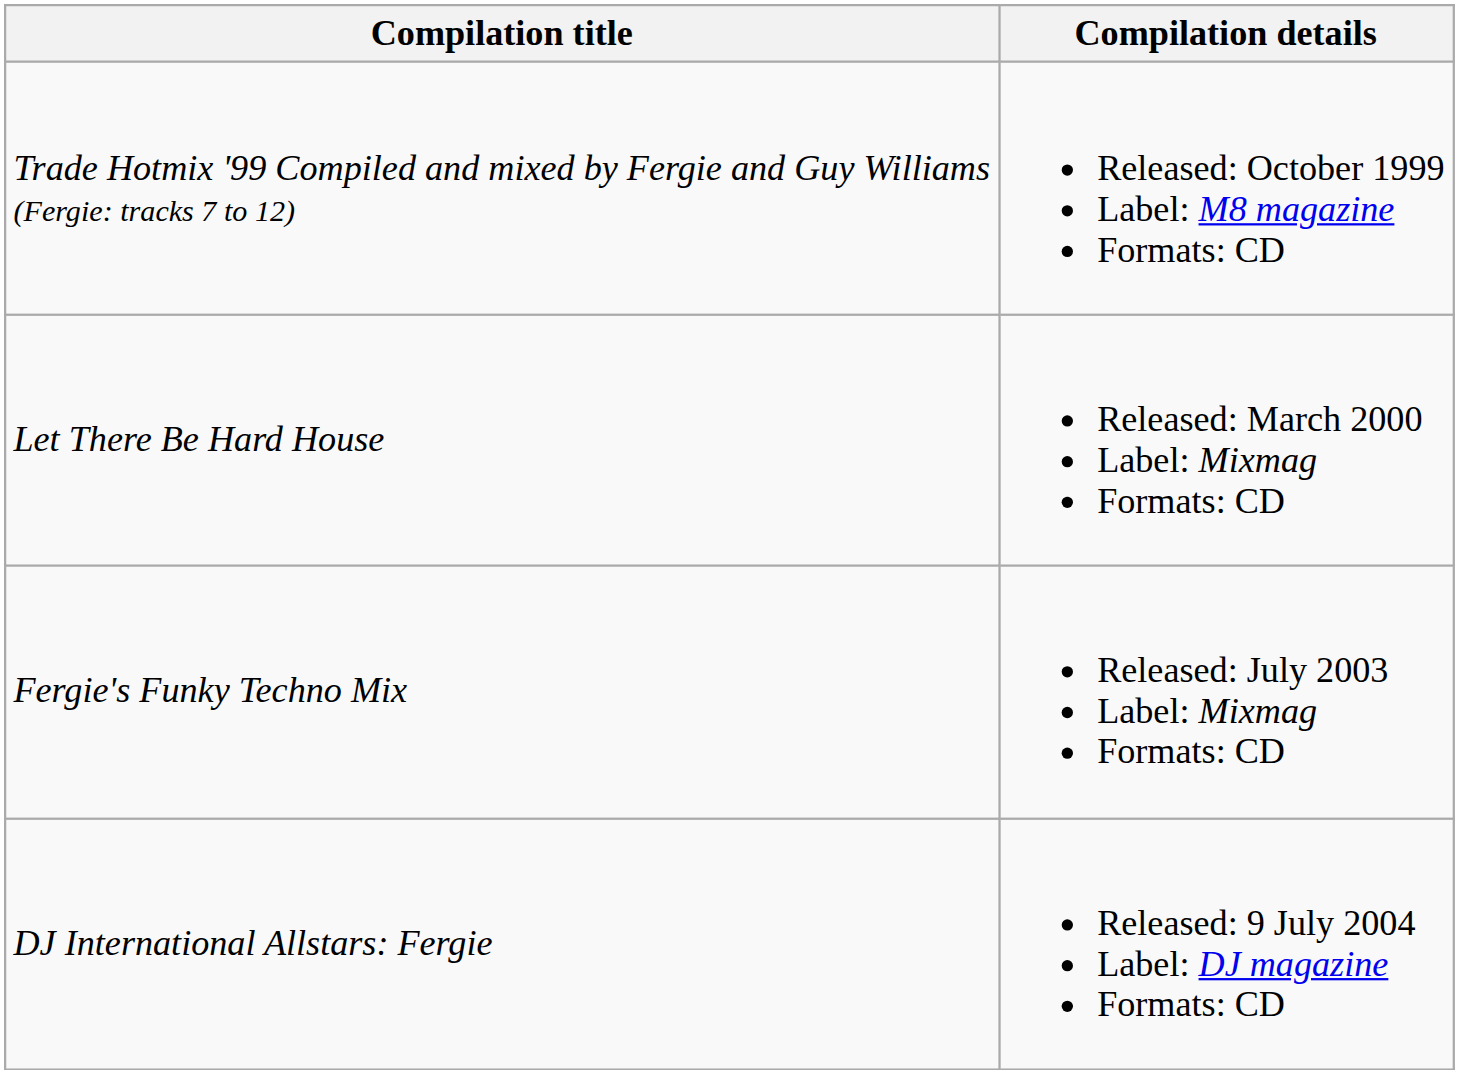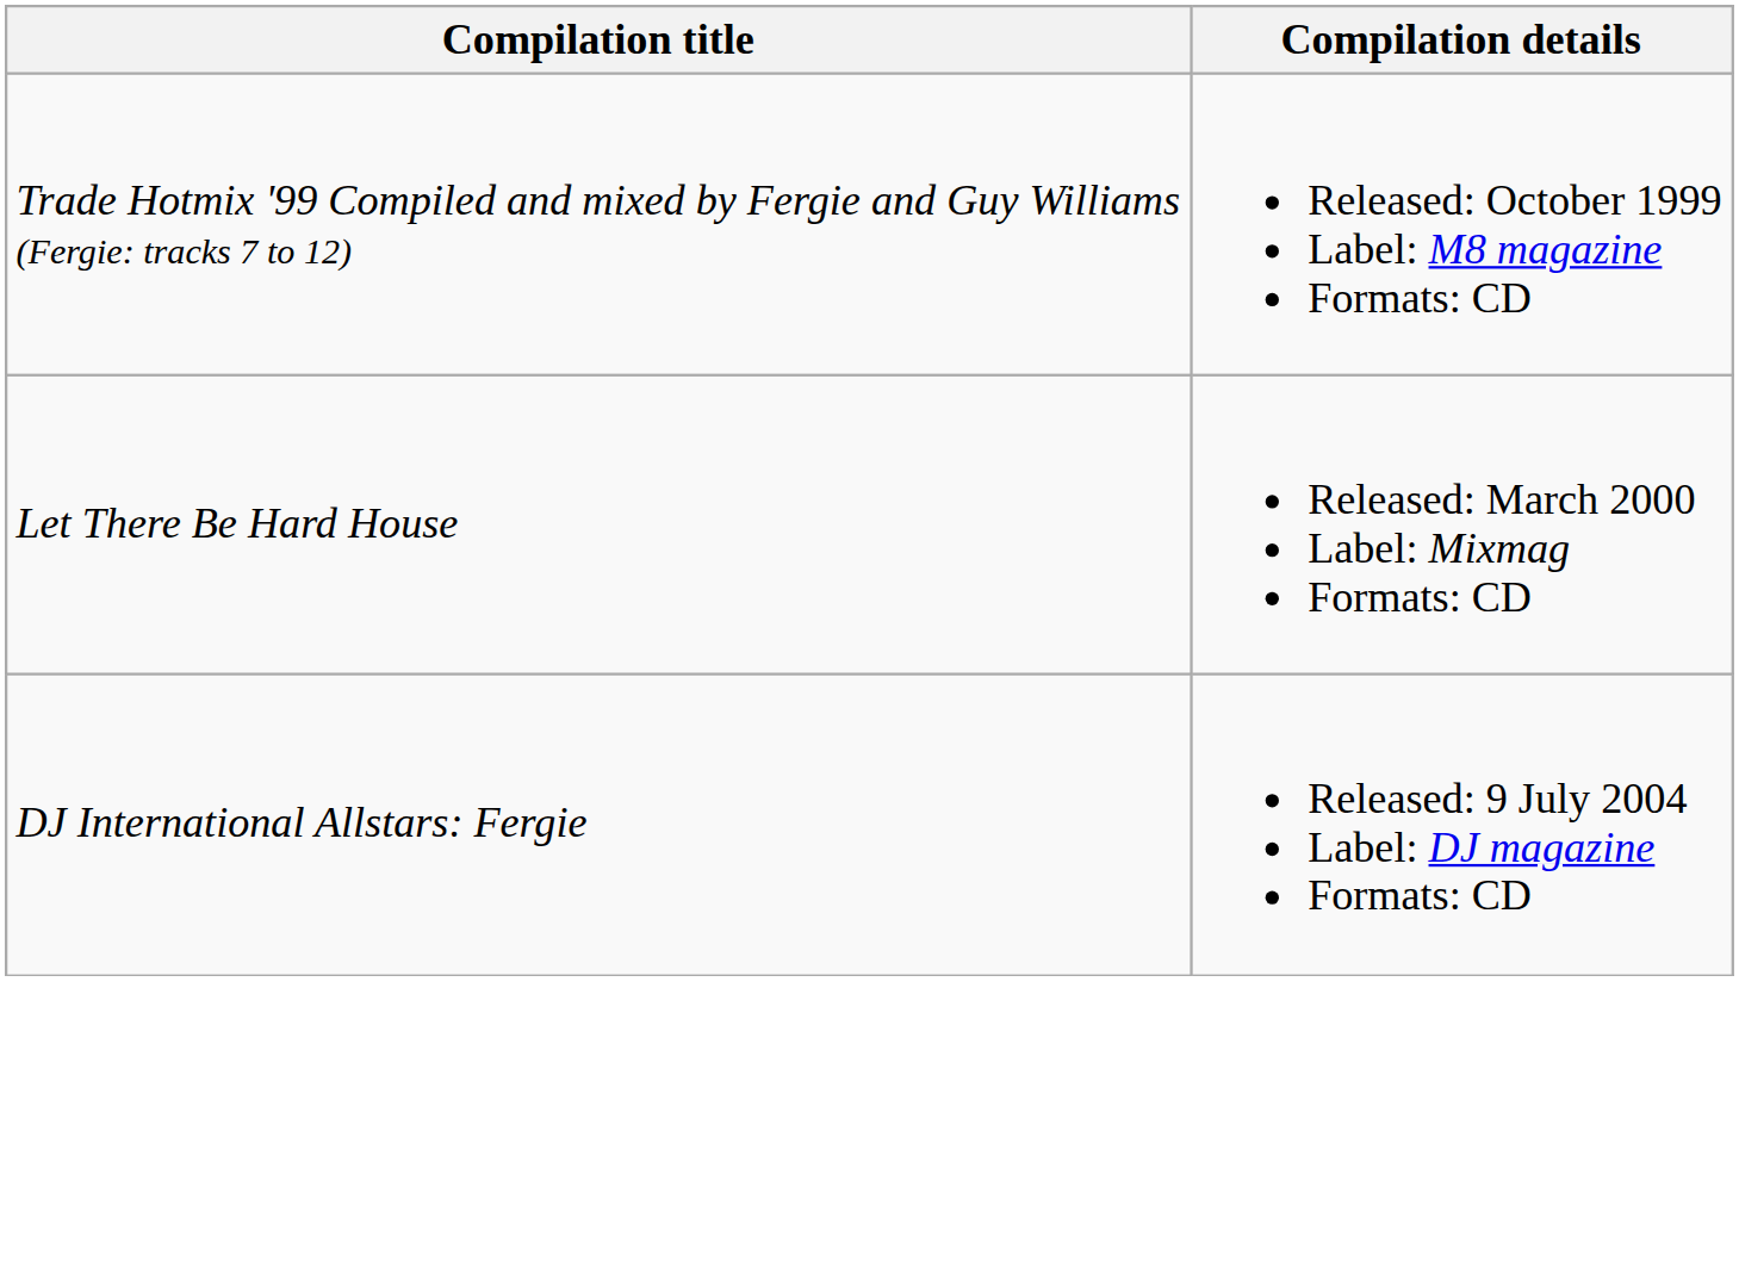- row: Fergie's Funky Techno Mix | Released: July 2003 Label: Mixmag Formats: CD
